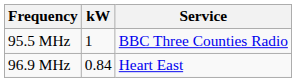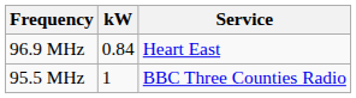rows swapped: 95.5 MHz <-> 96.9 MHz
